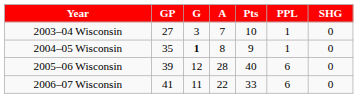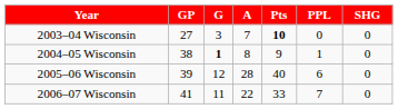2003–04 Wisconsin | Pts: normal -> bold
2003–04 Wisconsin | PPL: 1 -> 0
2004–05 Wisconsin | GP: 35 -> 38
2006–07 Wisconsin | PPL: 6 -> 7
